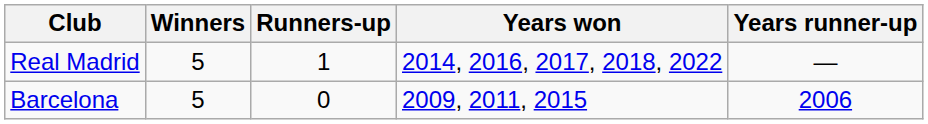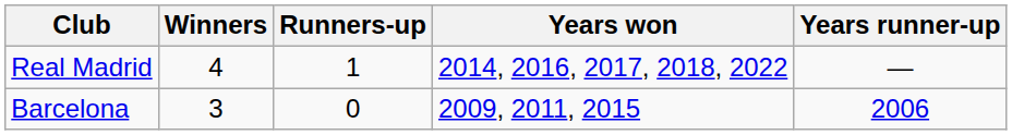Real Madrid | Winners: 5 -> 4
Barcelona | Winners: 5 -> 3
